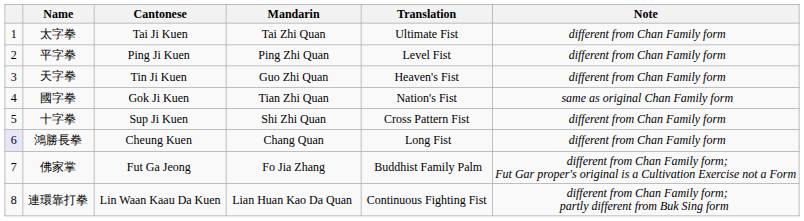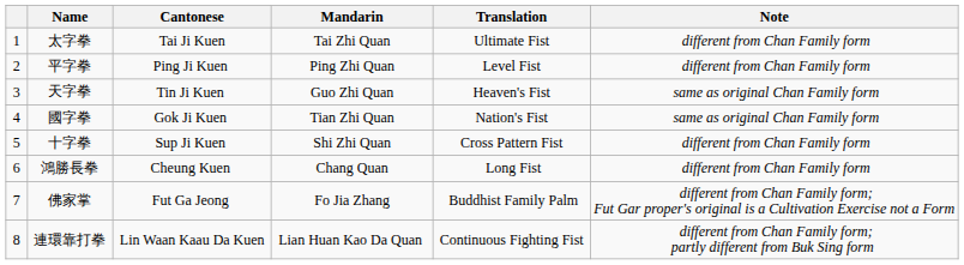天字拳 | Note: different from Chan Family form -> same as original Chan Family form
鴻勝長拳 | column 1: lavender background -> no background
